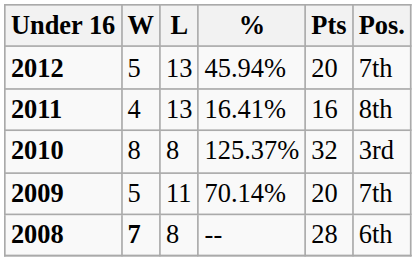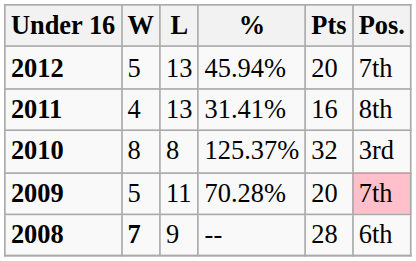2011 | %: 16.41% -> 31.41%
2009 | %: 70.14% -> 70.28%
2009 | Pos.: no background -> pink background
2008 | L: 8 -> 9
